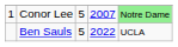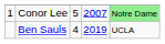Ben Sauls | column 3: 5 -> 4
Ben Sauls | column 4: 2022 -> 2019
